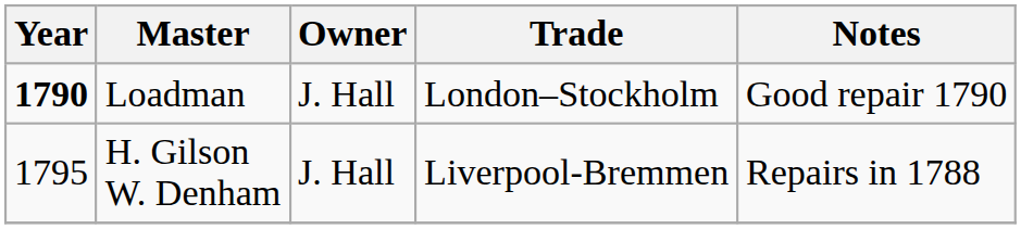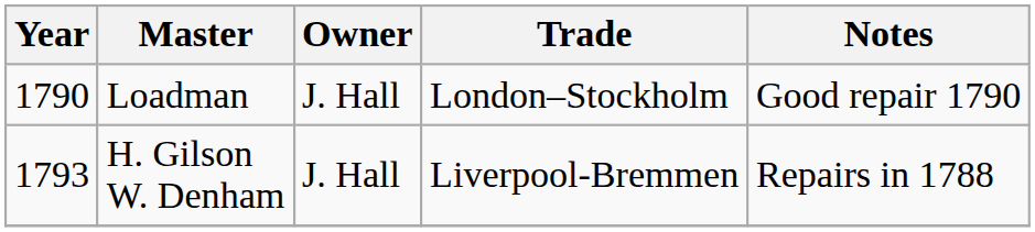Loadman | Year: bold -> normal
H. Gilson W. Denham | Year: 1795 -> 1793
